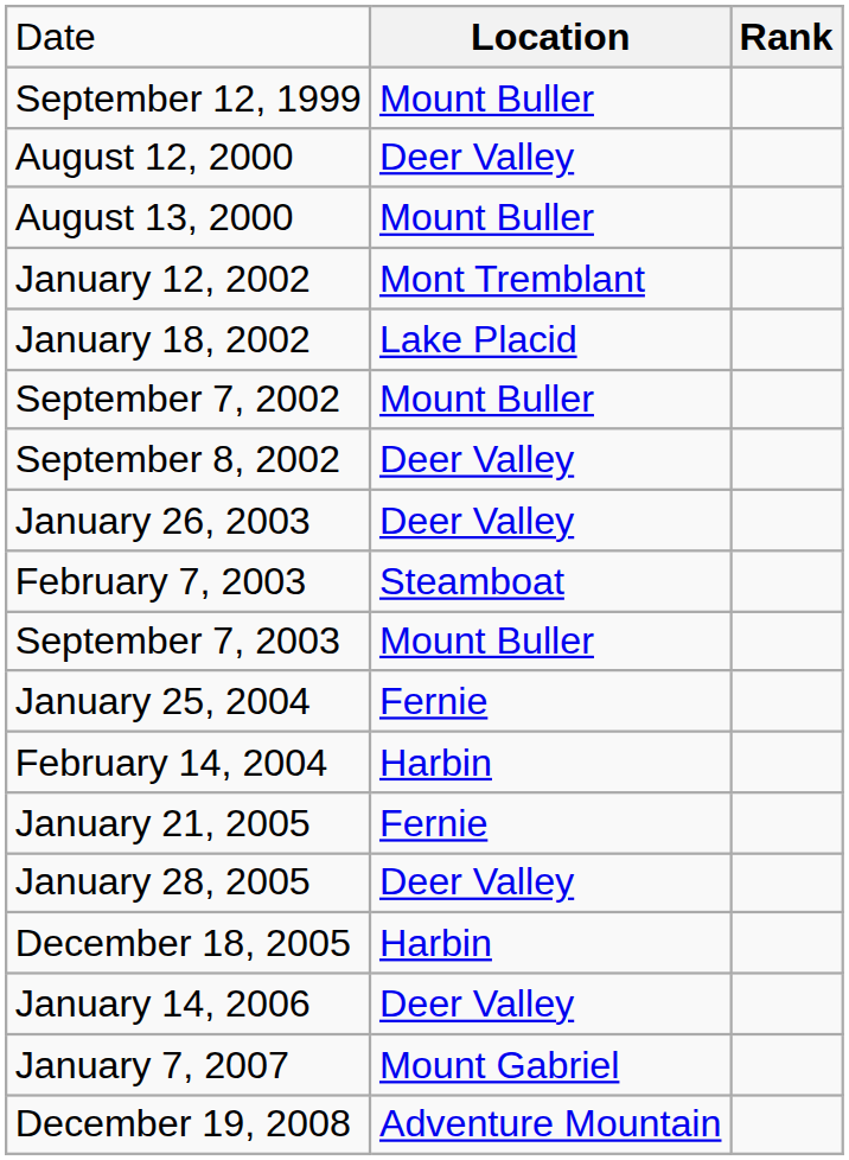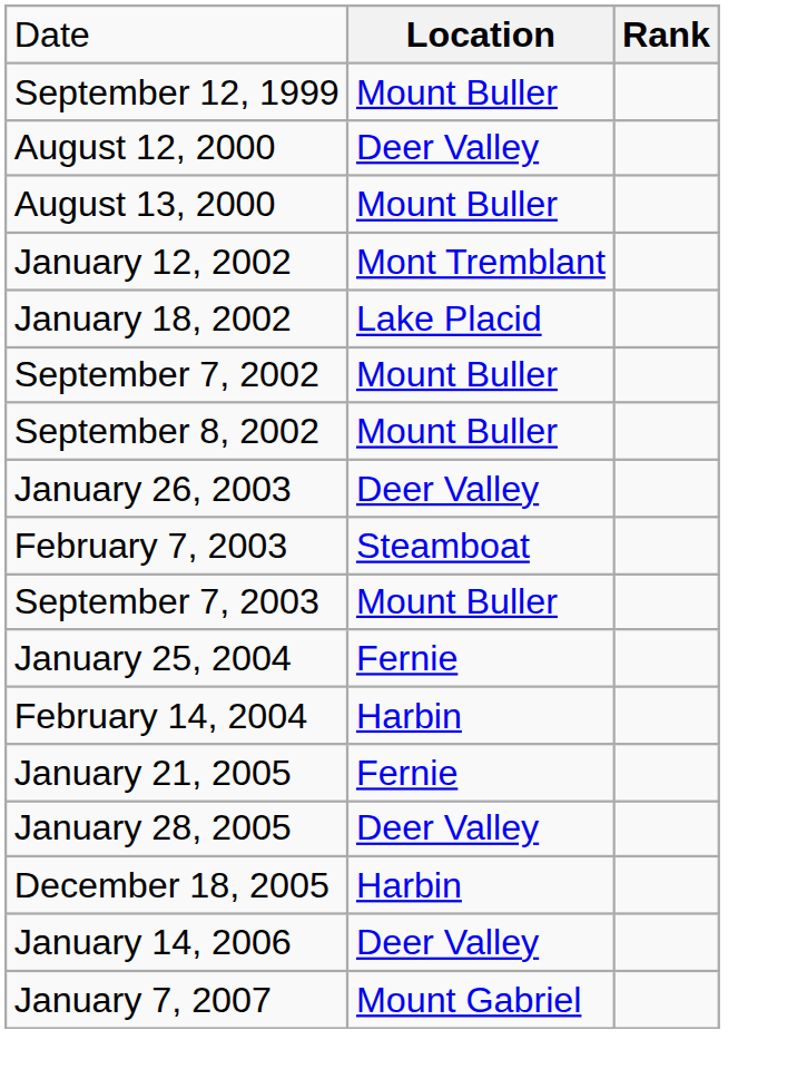September 8, 2002 | column 2: Deer Valley -> Mount Buller
- row: December 19, 2008 | Adventure Mountain
